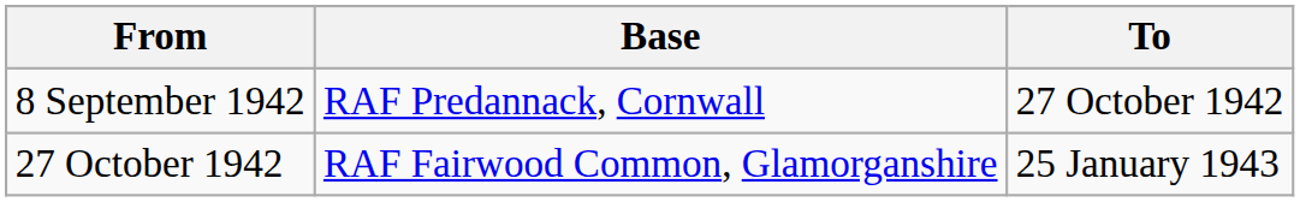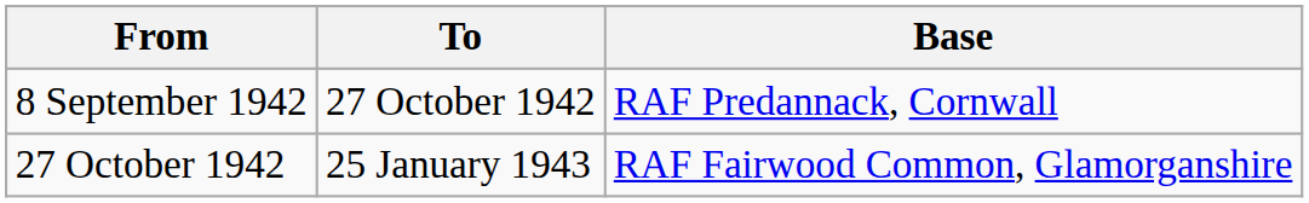columns swapped: To <-> Base
